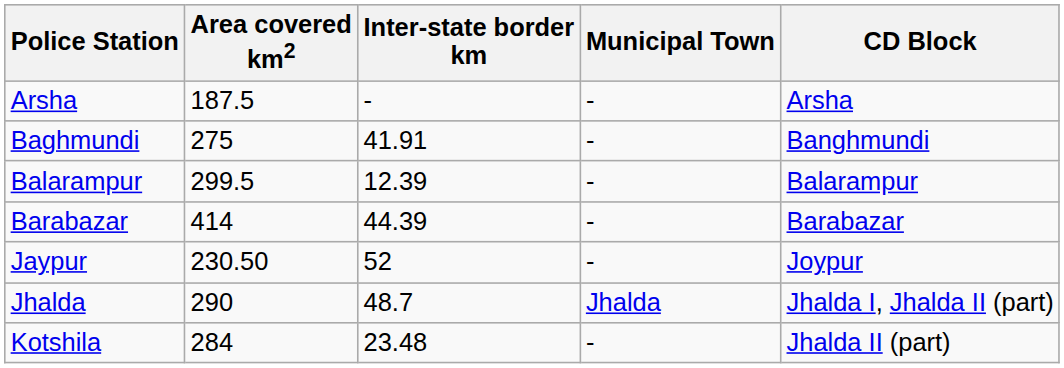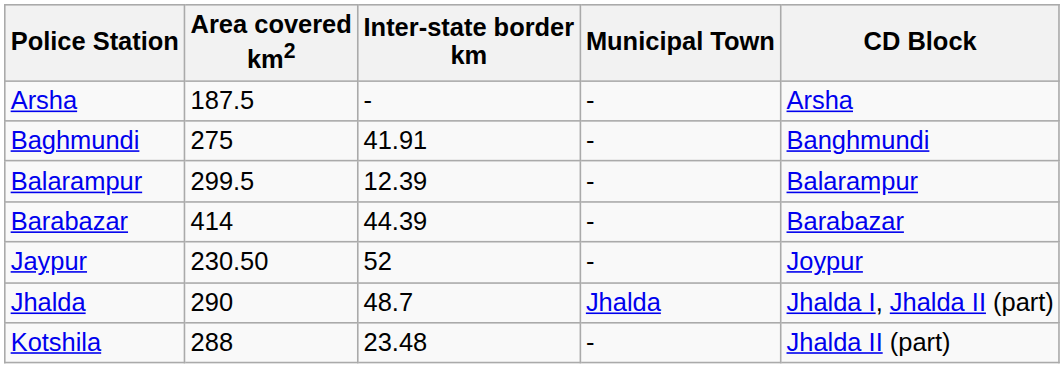Kotshila | Area covered km2: 284 -> 288
